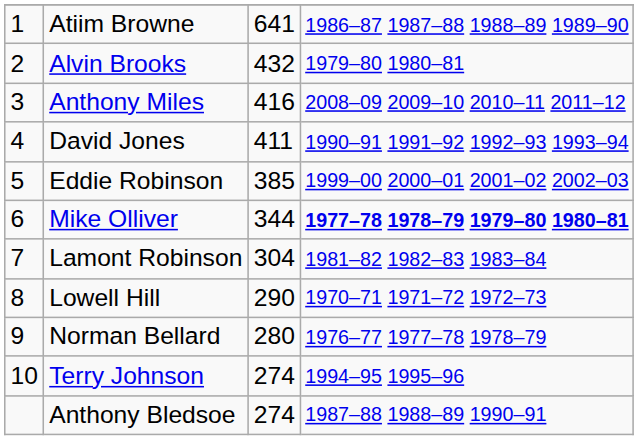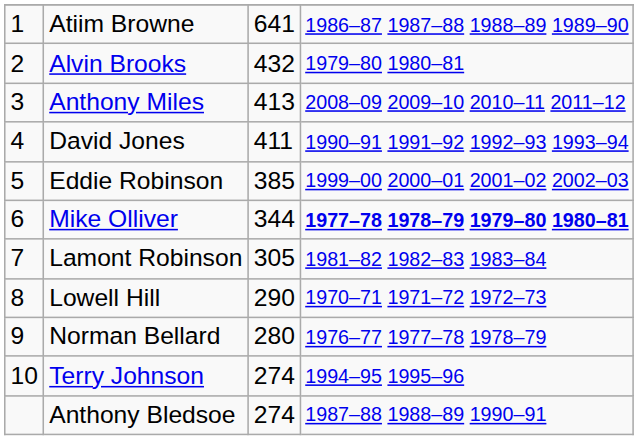Anthony Miles | column 3: 416 -> 413
Lamont Robinson | column 3: 304 -> 305
